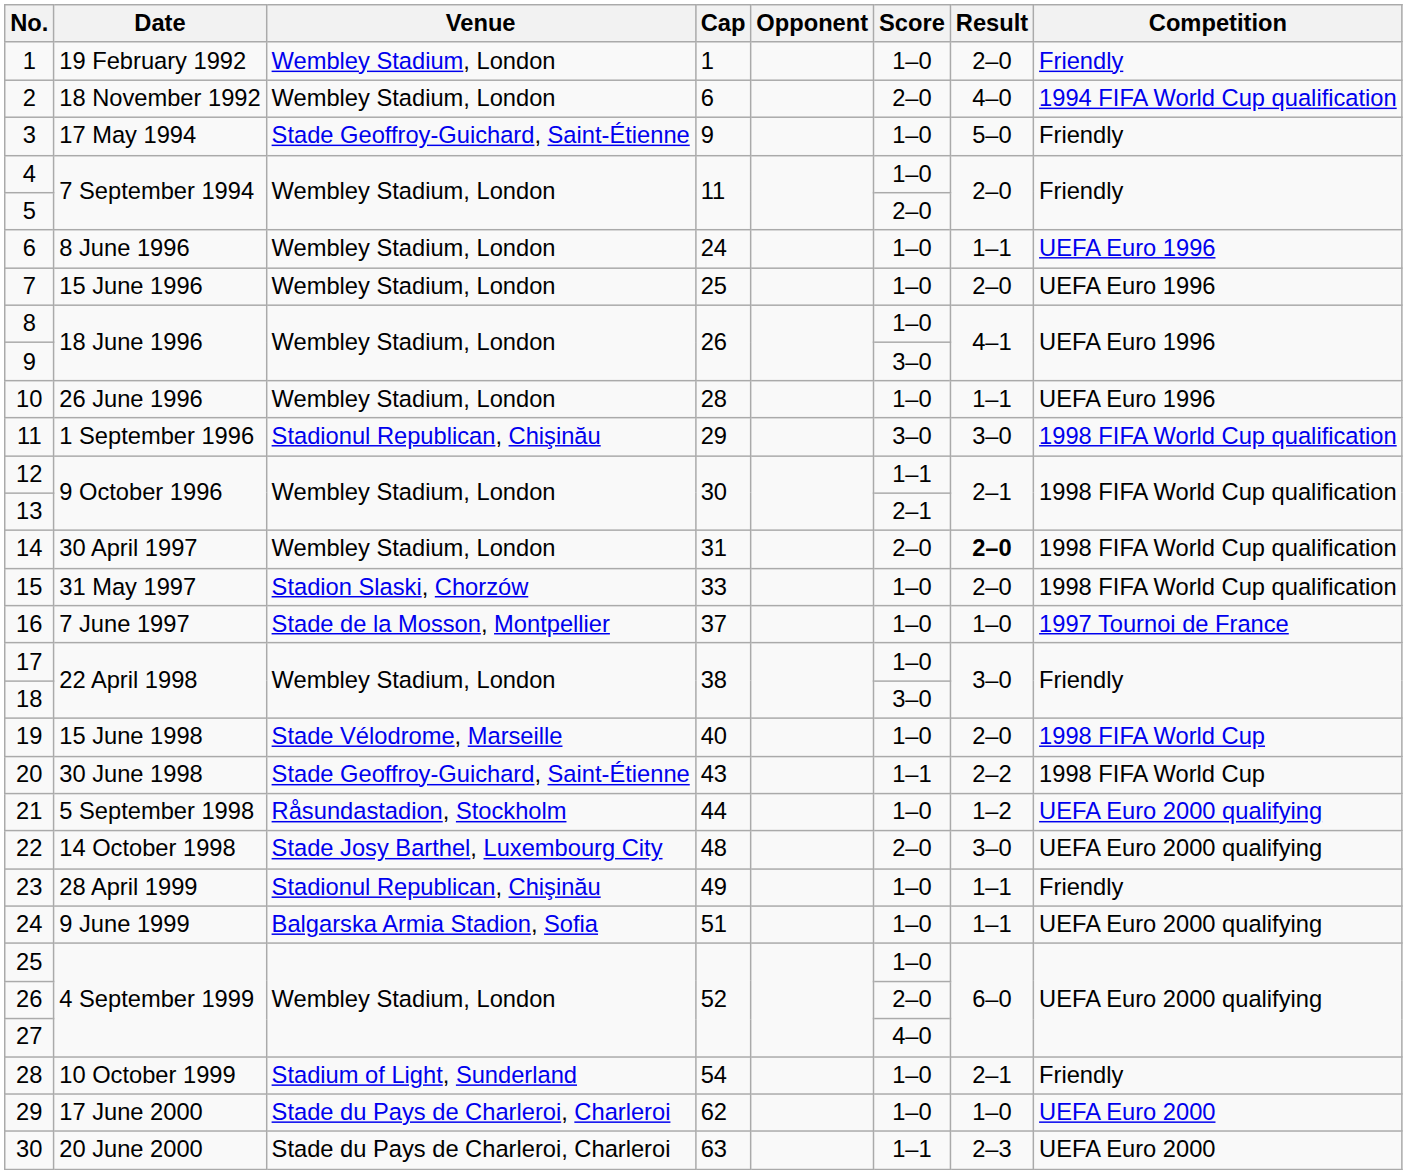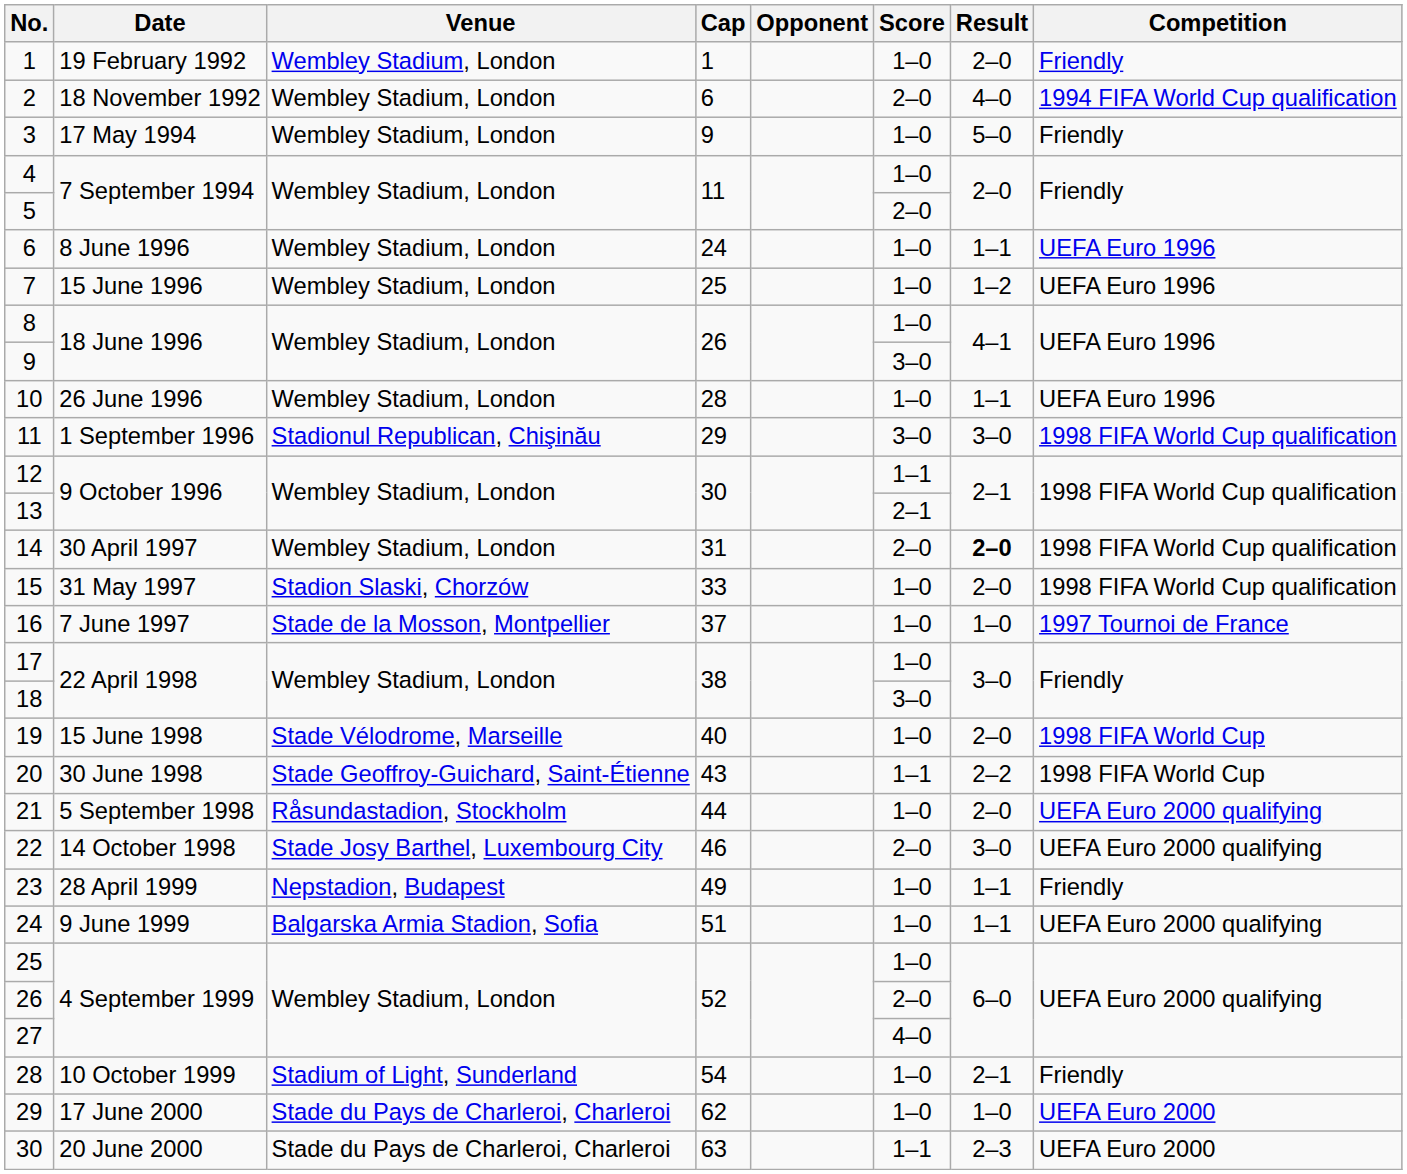3 | Venue: Stade Geoffroy-Guichard, Saint-Étienne -> Wembley Stadium, London
7 | Result: 2–0 -> 1–2
21 | Result: 1–2 -> 2–0
22 | Cap: 48 -> 46
23 | Venue: Stadionul Republican, Chişinău -> Nepstadion, Budapest
